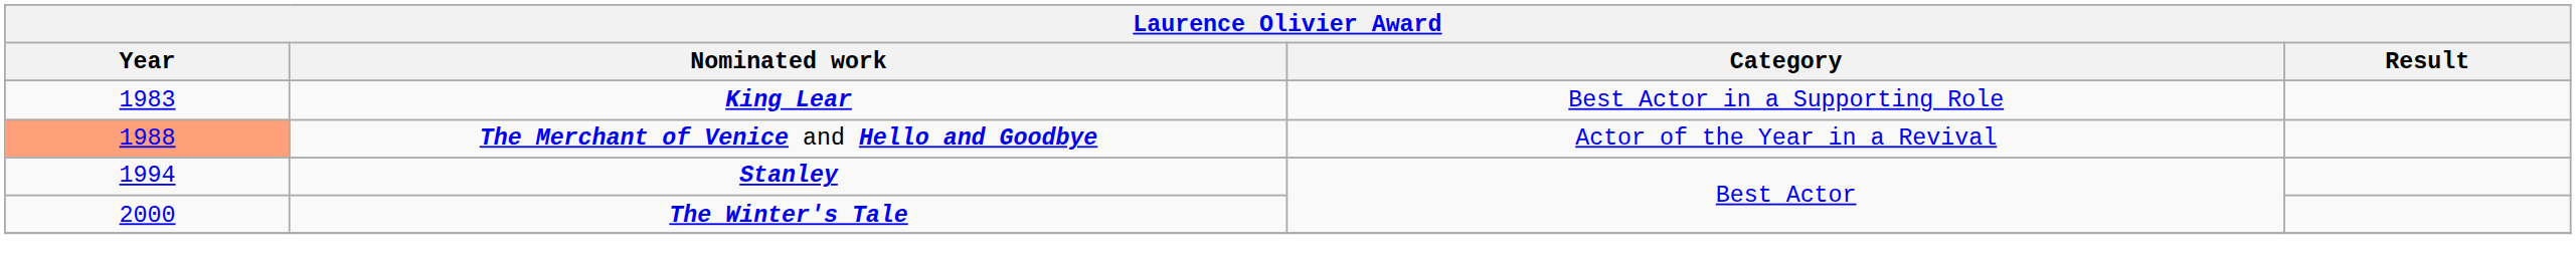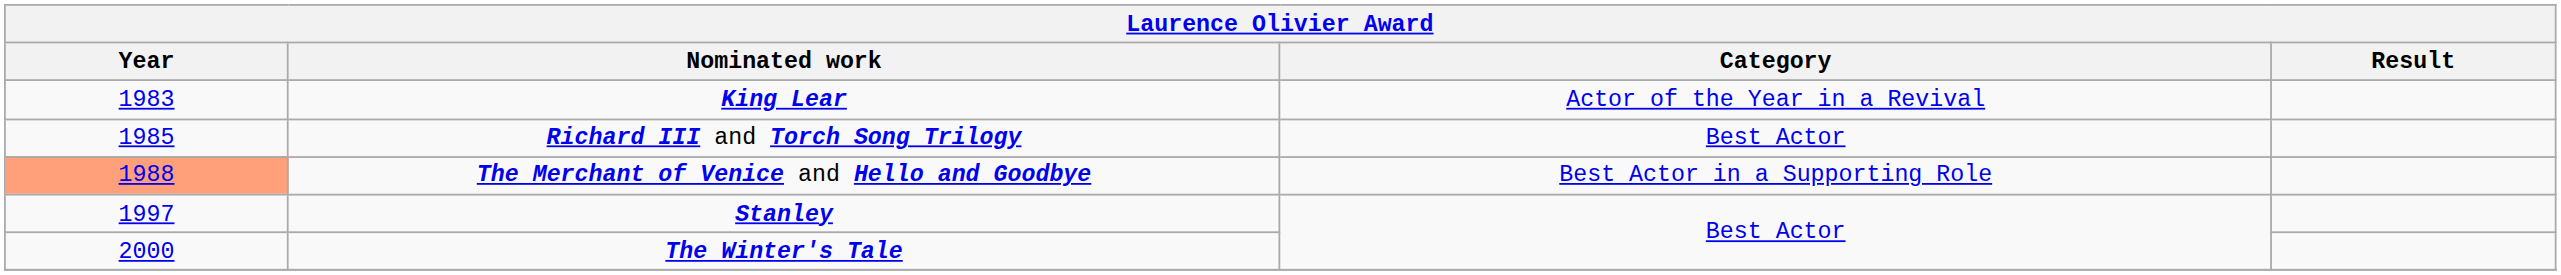King Lear | Category: Best Actor in a Supporting Role -> Actor of the Year in a Revival
+ row: 1985 | Richard III and Torch Song Trilogy | Best Actor
The Merchant of Venice and Hello and Goodbye | Category: Actor of the Year in a Revival -> Best Actor in a Supporting Role
Stanley | Year: 1994 -> 1997
